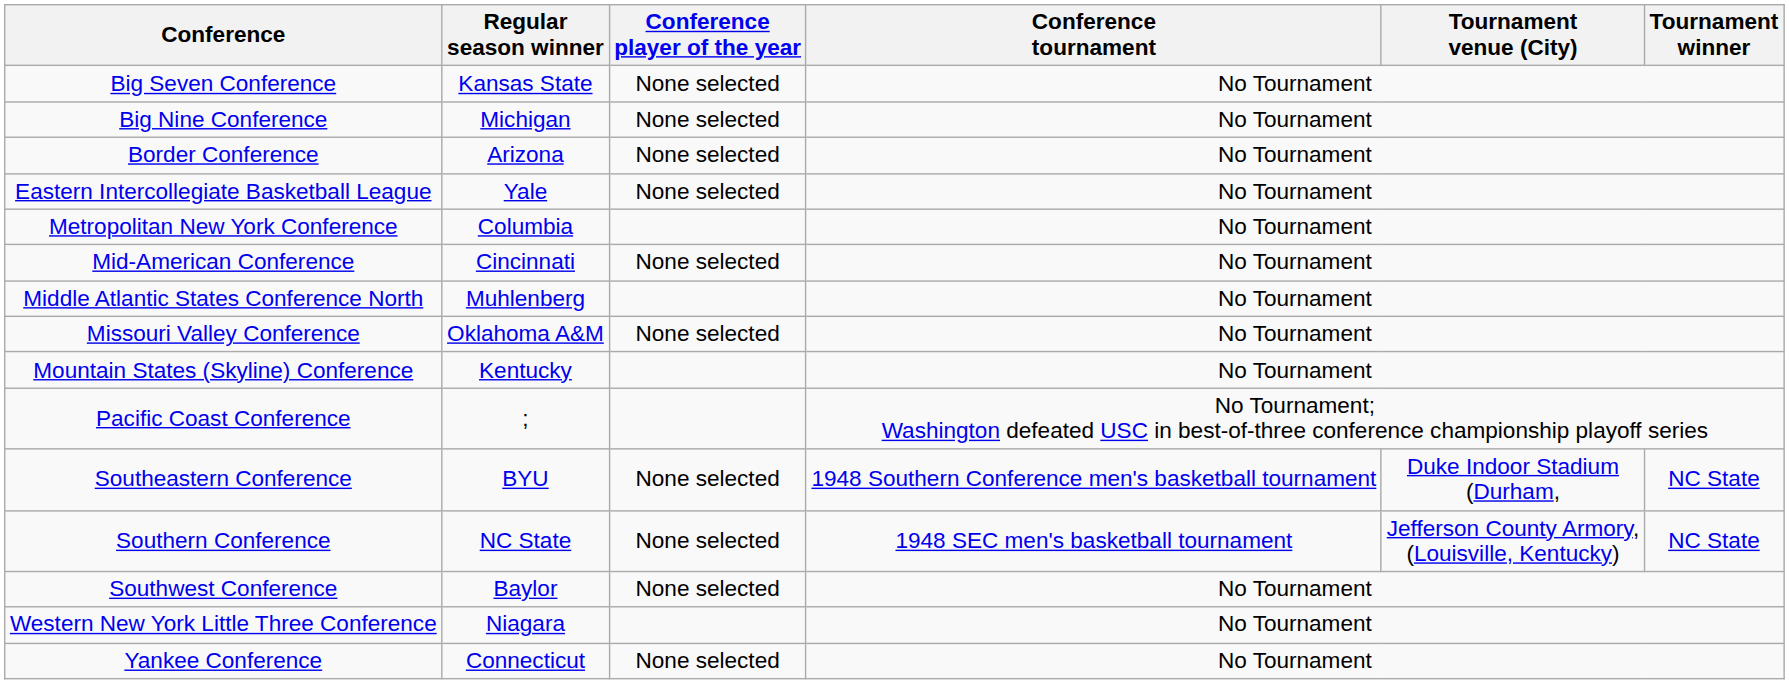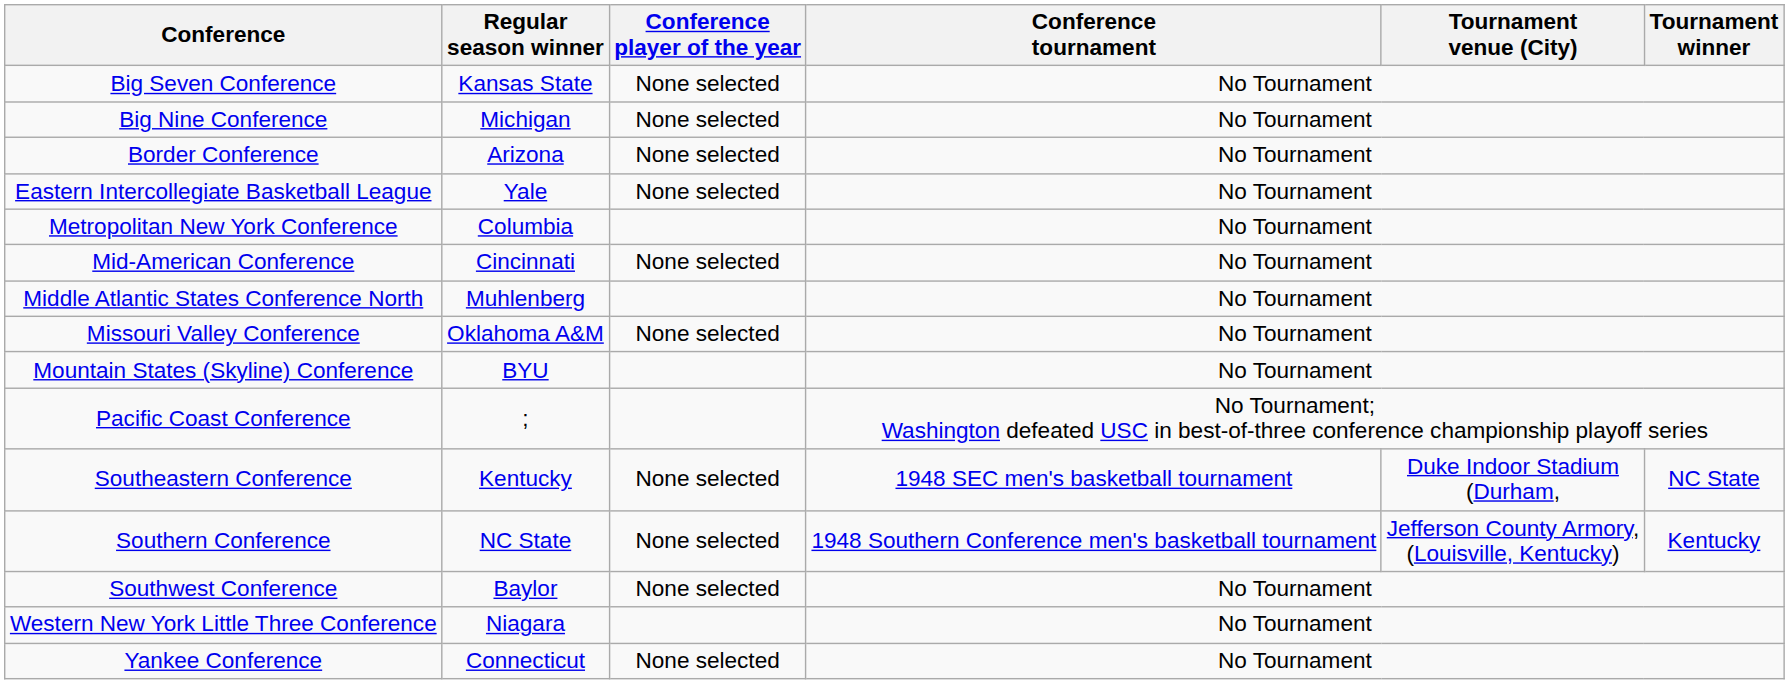Mountain States (Skyline) Conference | Regular season winner: Kentucky -> BYU
Southeastern Conference | Regular season winner: BYU -> Kentucky
Southeastern Conference | Conference tournament: 1948 Southern Conference men's basketball tournament -> 1948 SEC men's basketball tournament
Southern Conference | Conference tournament: 1948 SEC men's basketball tournament -> 1948 Southern Conference men's basketball tournament
Southern Conference | Tournament winner: NC State -> Kentucky
